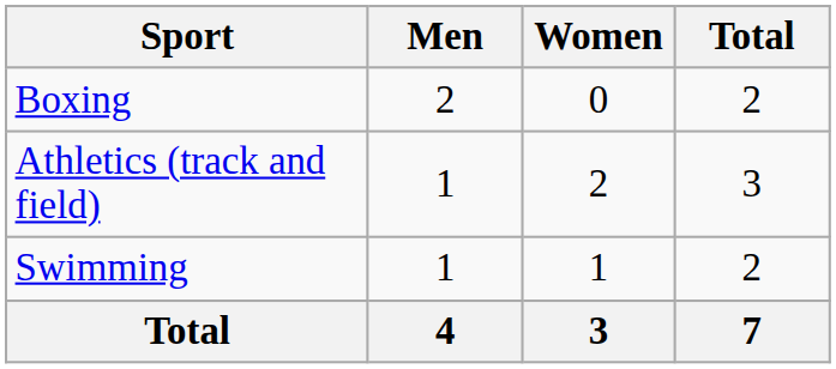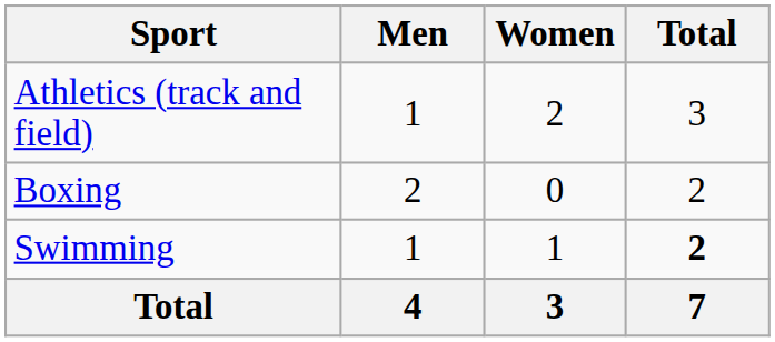rows swapped: Athletics (track and field) <-> Boxing
Swimming | Total: normal -> bold
